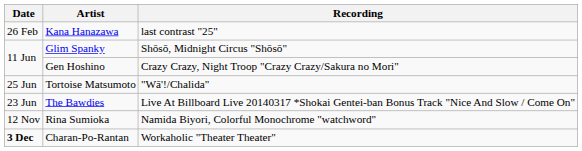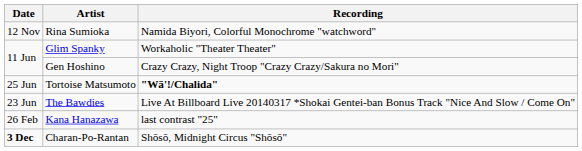rows swapped: Kana Hanazawa <-> Rina Sumioka
Glim Spanky | Recording: Shōsō, Midnight Circus "Shōsō" -> Workaholic "Theater Theater"
Tortoise Matsumoto | Recording: normal -> bold
Charan-Po-Rantan | Recording: Workaholic "Theater Theater" -> Shōsō, Midnight Circus "Shōsō"
